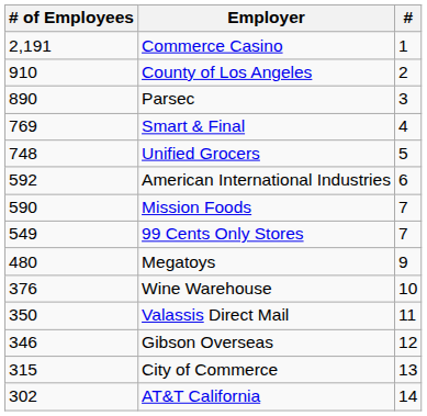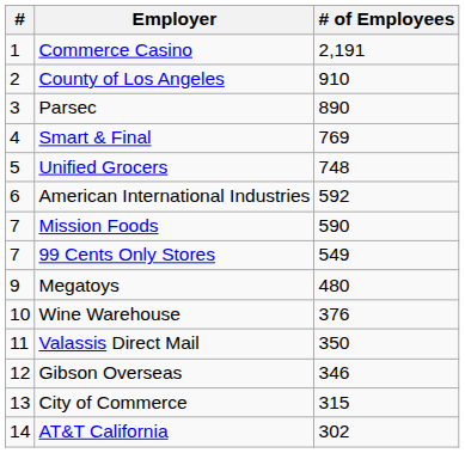columns swapped: # <-> # of Employees
